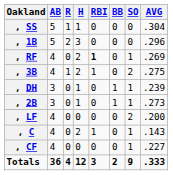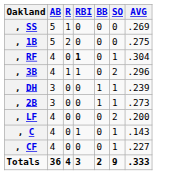- column: H | 1 | 3 | 2 | 2 | 1 | 1 | 0 | 2 | 0 | 12
, SS | AVG: .304 -> .269
, 1B | AVG: .296 -> .275
, RF | AVG: .269 -> .304
, 3B | AVG: .275 -> .296
